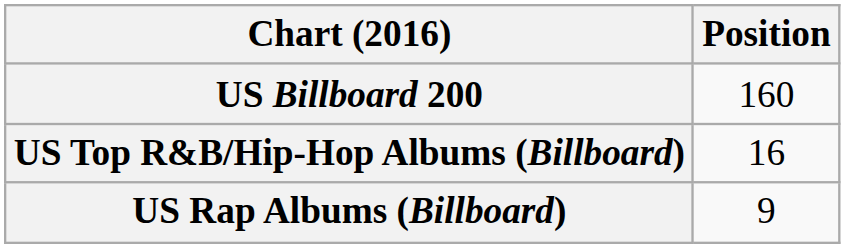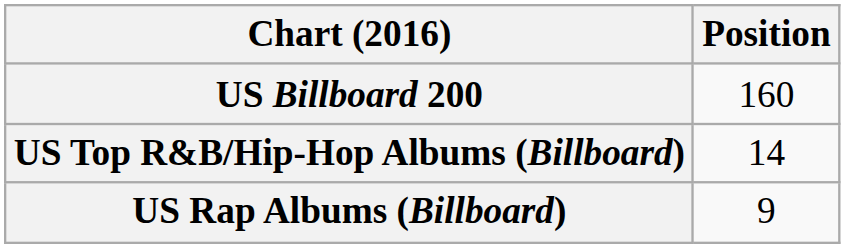US Top R&B/Hip-Hop Albums (Billboard) | Position: 16 -> 14
